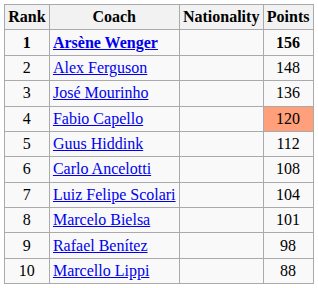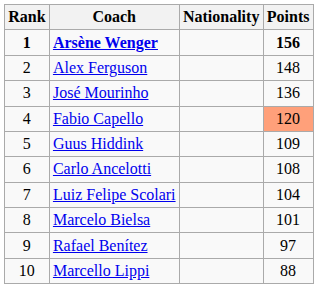Guus Hiddink | Points: 112 -> 109
Rafael Benítez | Points: 98 -> 97
